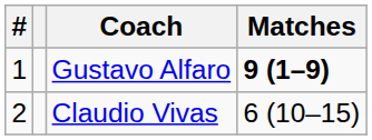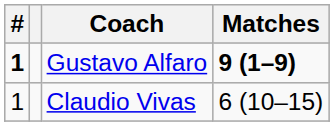Gustavo Alfaro | #: normal -> bold
Claudio Vivas | #: 2 -> 1
